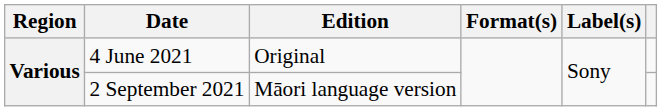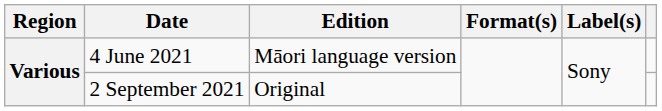4 June 2021 | Edition: Original -> Māori language version
2 September 2021 | Edition: Māori language version -> Original
